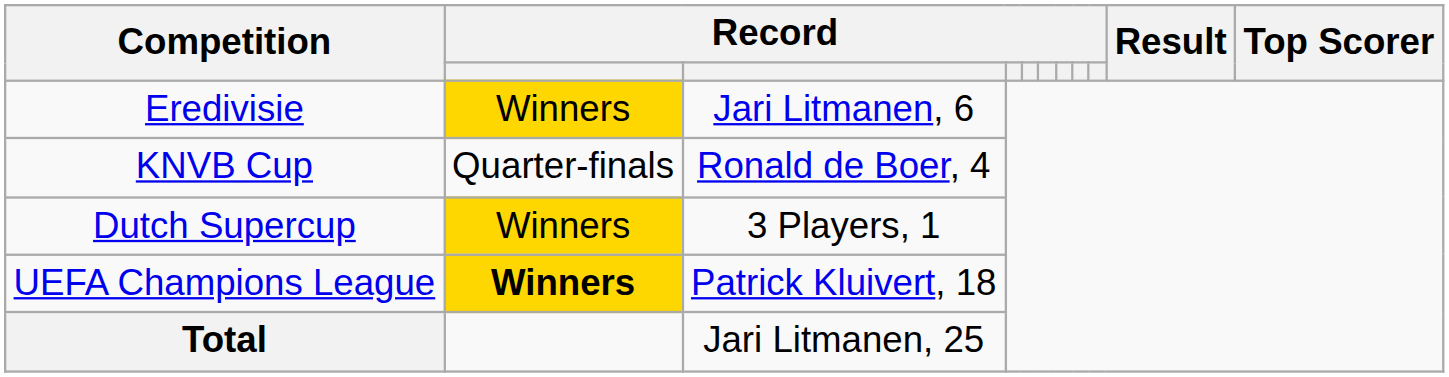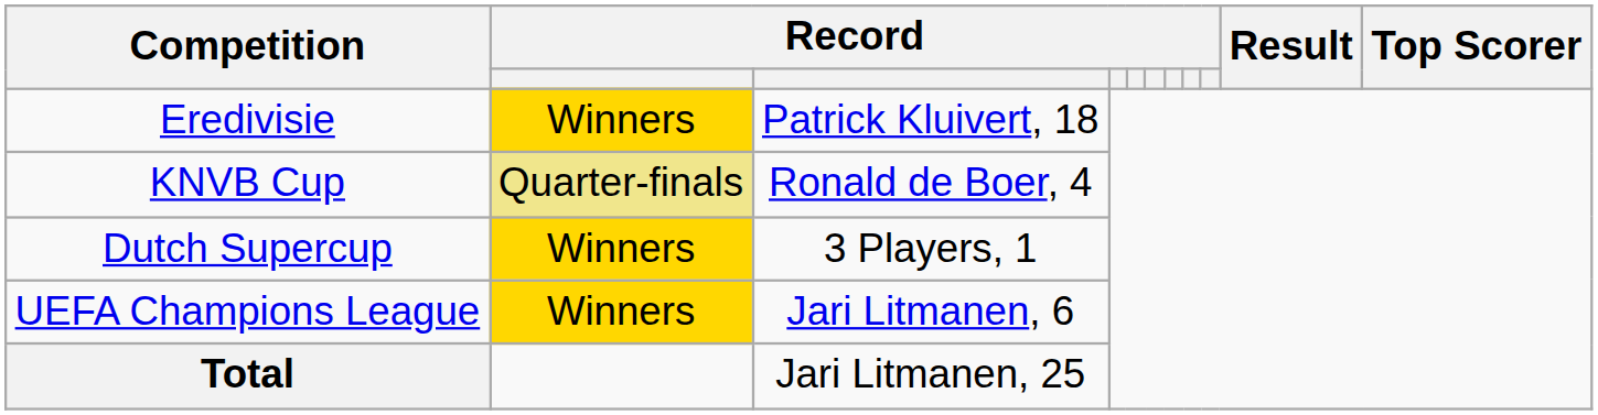Eredivisie | column 3: Jari Litmanen, 6 -> Patrick Kluivert, 18
KNVB Cup | column 2: no background -> khaki background
UEFA Champions League | column 2: bold -> normal
UEFA Champions League | column 3: Patrick Kluivert, 18 -> Jari Litmanen, 6
